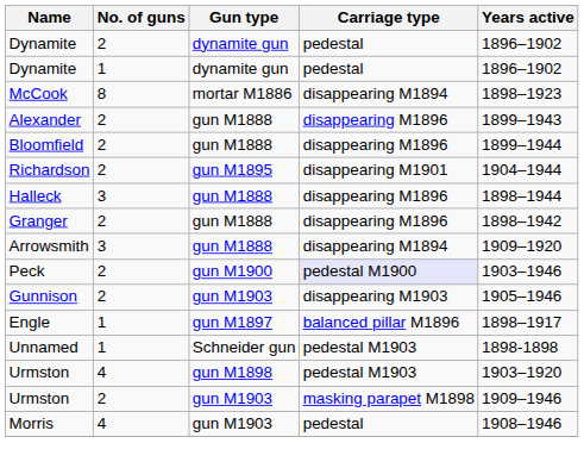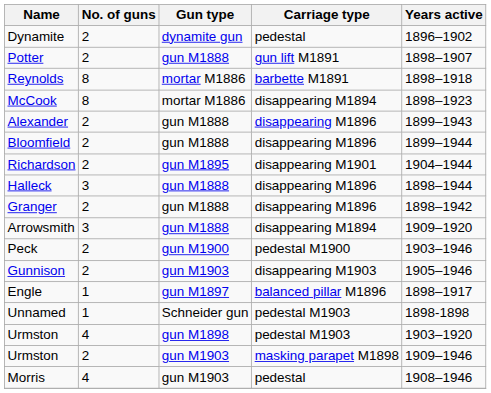- row: Dynamite | 1 | dynamite gun | pedestal | 1896–1902
+ row: Potter | 2 | gun M1888 | gun lift M1891 | 1898–1907
+ row: Reynolds | 8 | mortar M1886 | barbette M1891 | 1898–1918
Peck | Carriage type: lavender background -> no background
